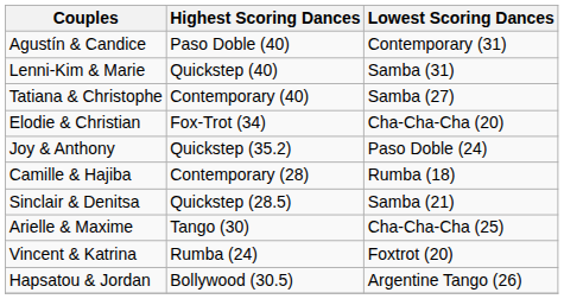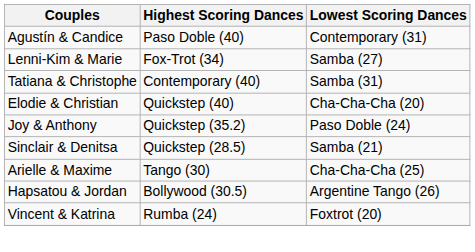Lenni-Kim & Marie | Highest Scoring Dances: Quickstep (40) -> Fox-Trot (34)
Lenni-Kim & Marie | Lowest Scoring Dances: Samba (31) -> Samba (27)
Tatiana & Christophe | Lowest Scoring Dances: Samba (27) -> Samba (31)
Elodie & Christian | Highest Scoring Dances: Fox-Trot (34) -> Quickstep (40)
- row: Camille & Hajiba | Contemporary (28) | Rumba (18)
rows swapped: Hapsatou & Jordan <-> Vincent & Katrina
